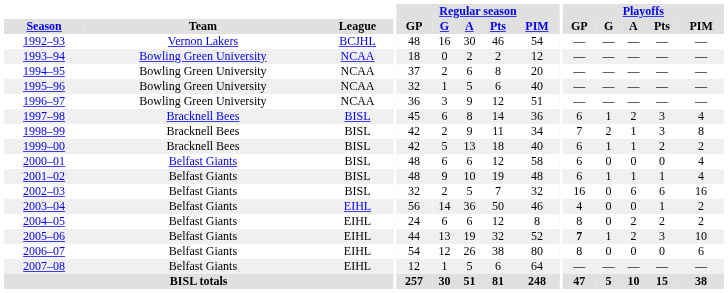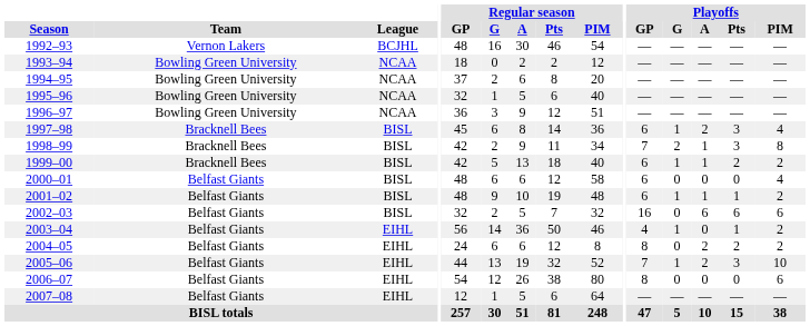2001–02 | Playoffs / PIM: 4 -> 2
2002–03 | Playoffs / PIM: 16 -> 6
2003–04 | Playoffs / G: 0 -> 1
2005–06 | Playoffs / GP: bold -> normal
